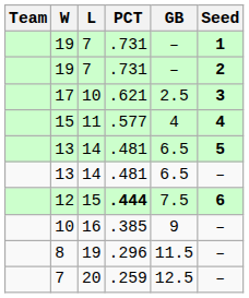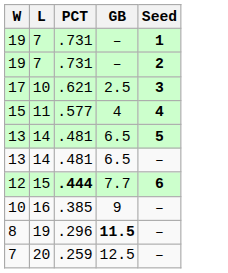- column: Team
12 | GB: 7.5 -> 7.7
8 | GB: normal -> bold
